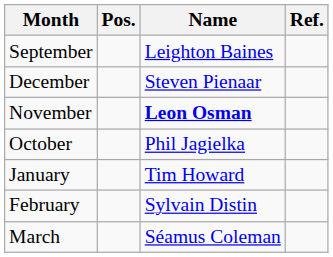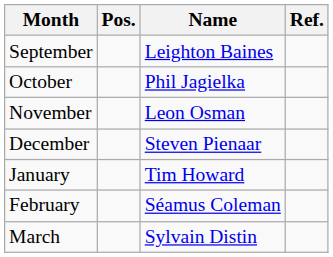rows swapped: October <-> December
November | Name: bold -> normal
February | Name: Sylvain Distin -> Séamus Coleman
March | Name: Séamus Coleman -> Sylvain Distin
